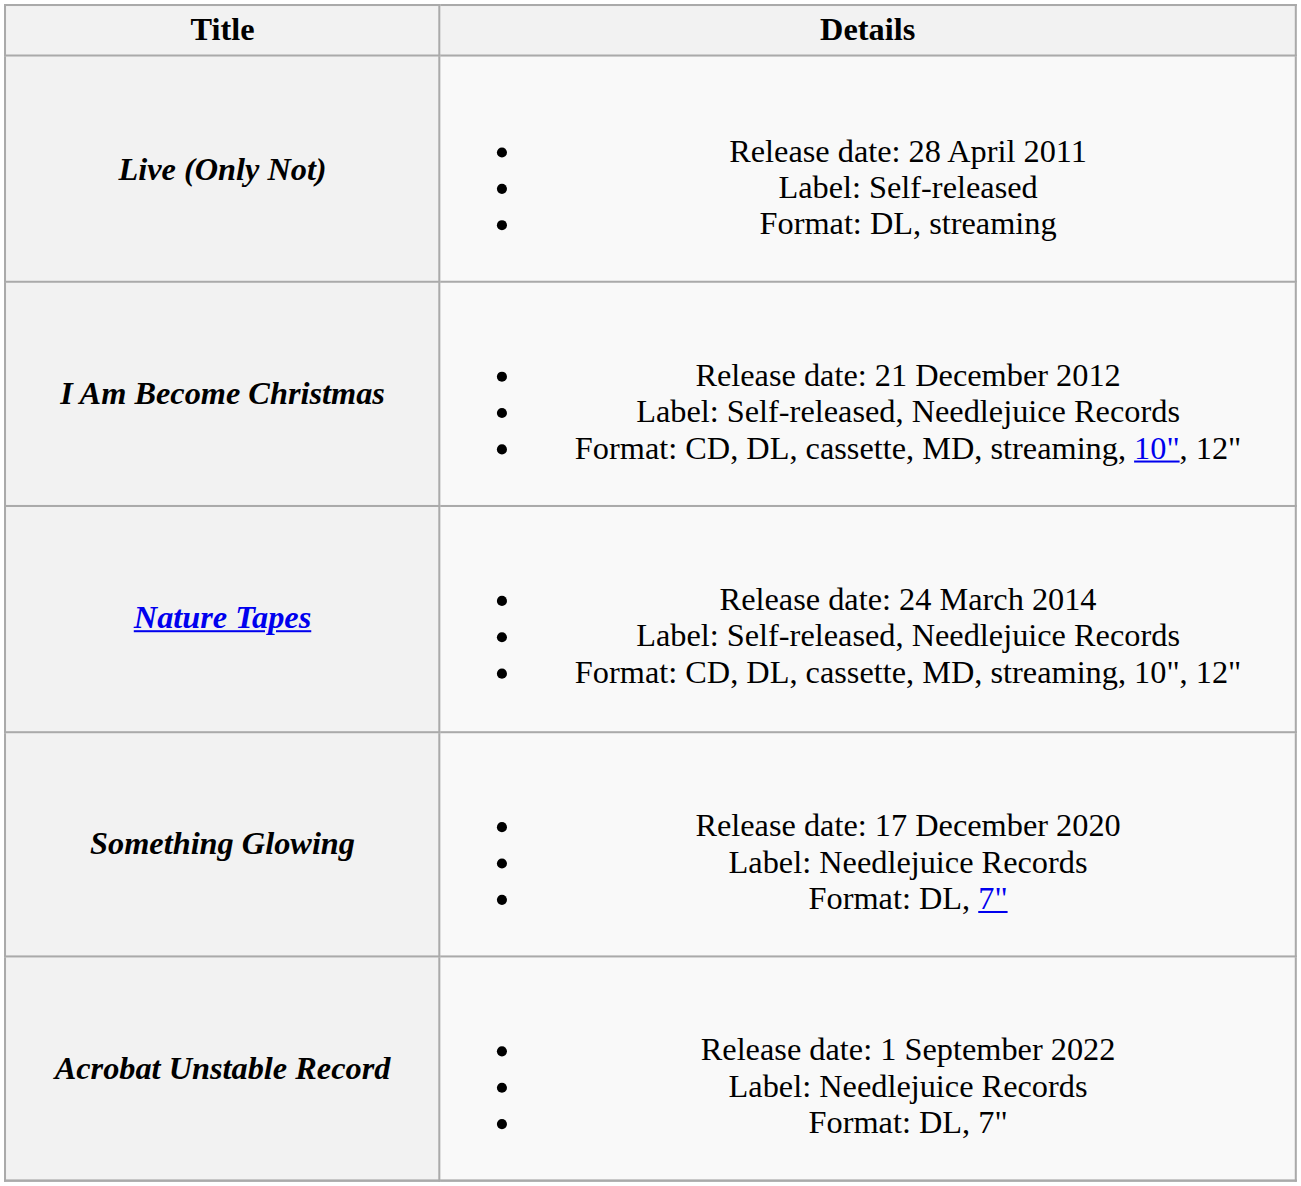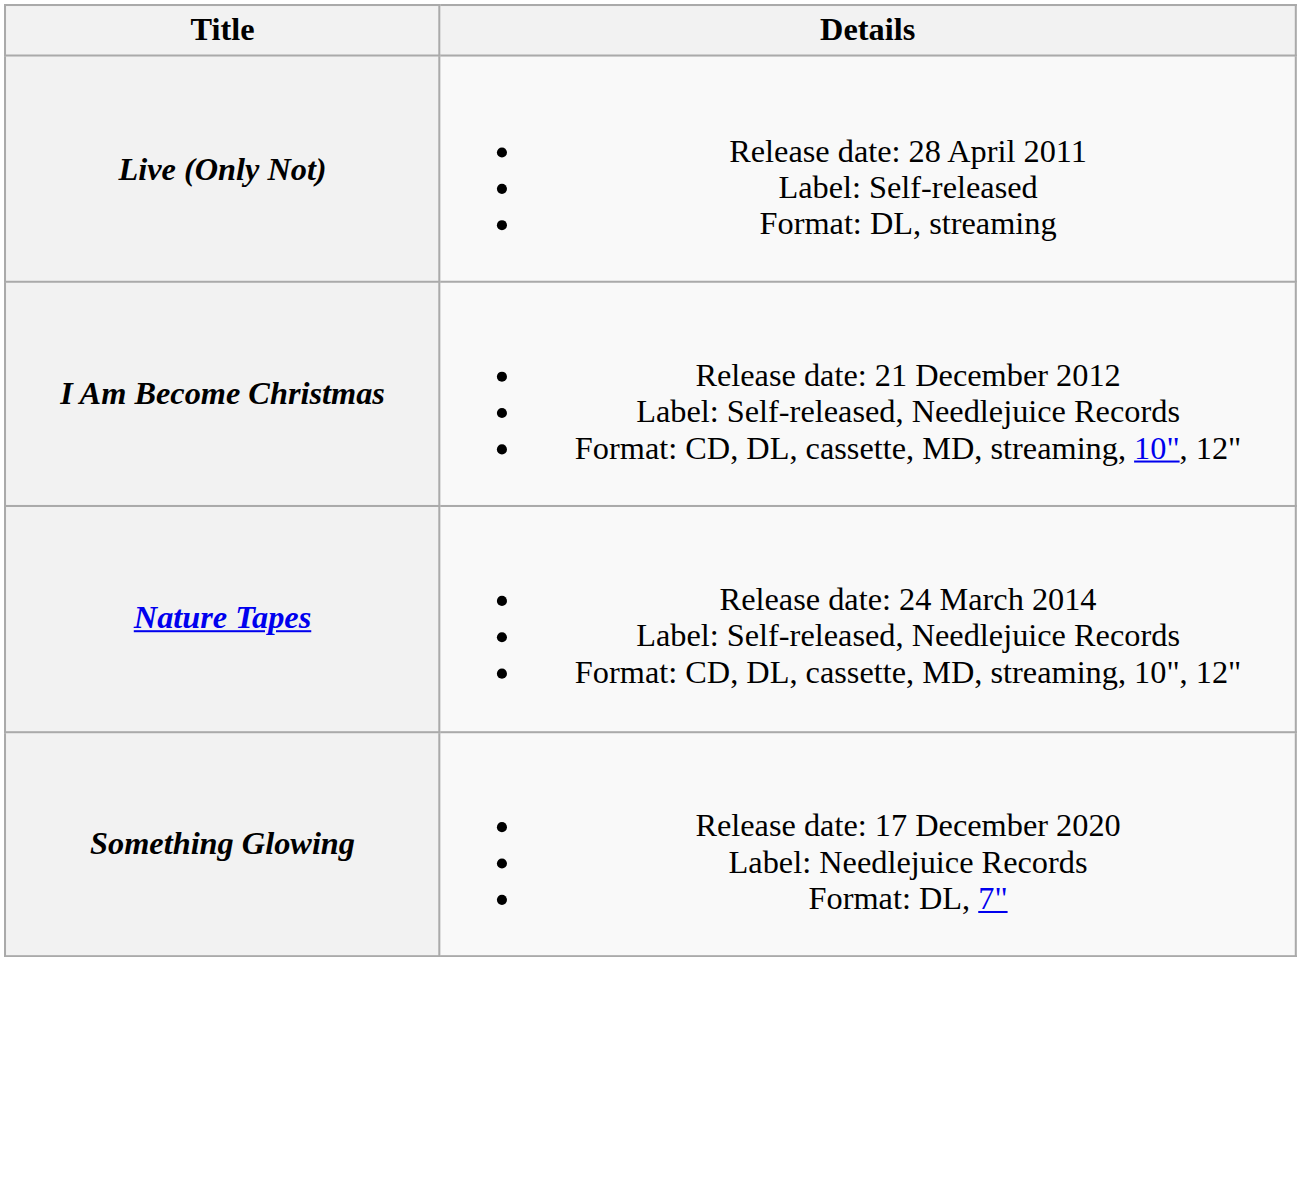- row: Acrobat Unstable Record | Release date: 1 September 2022 Label: Needlejuice Records Format: DL, 7"
